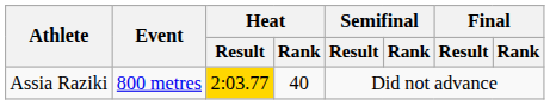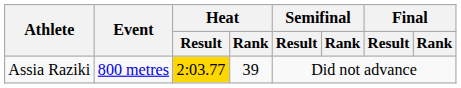Assia Raziki | Heat / Rank: 40 -> 39
